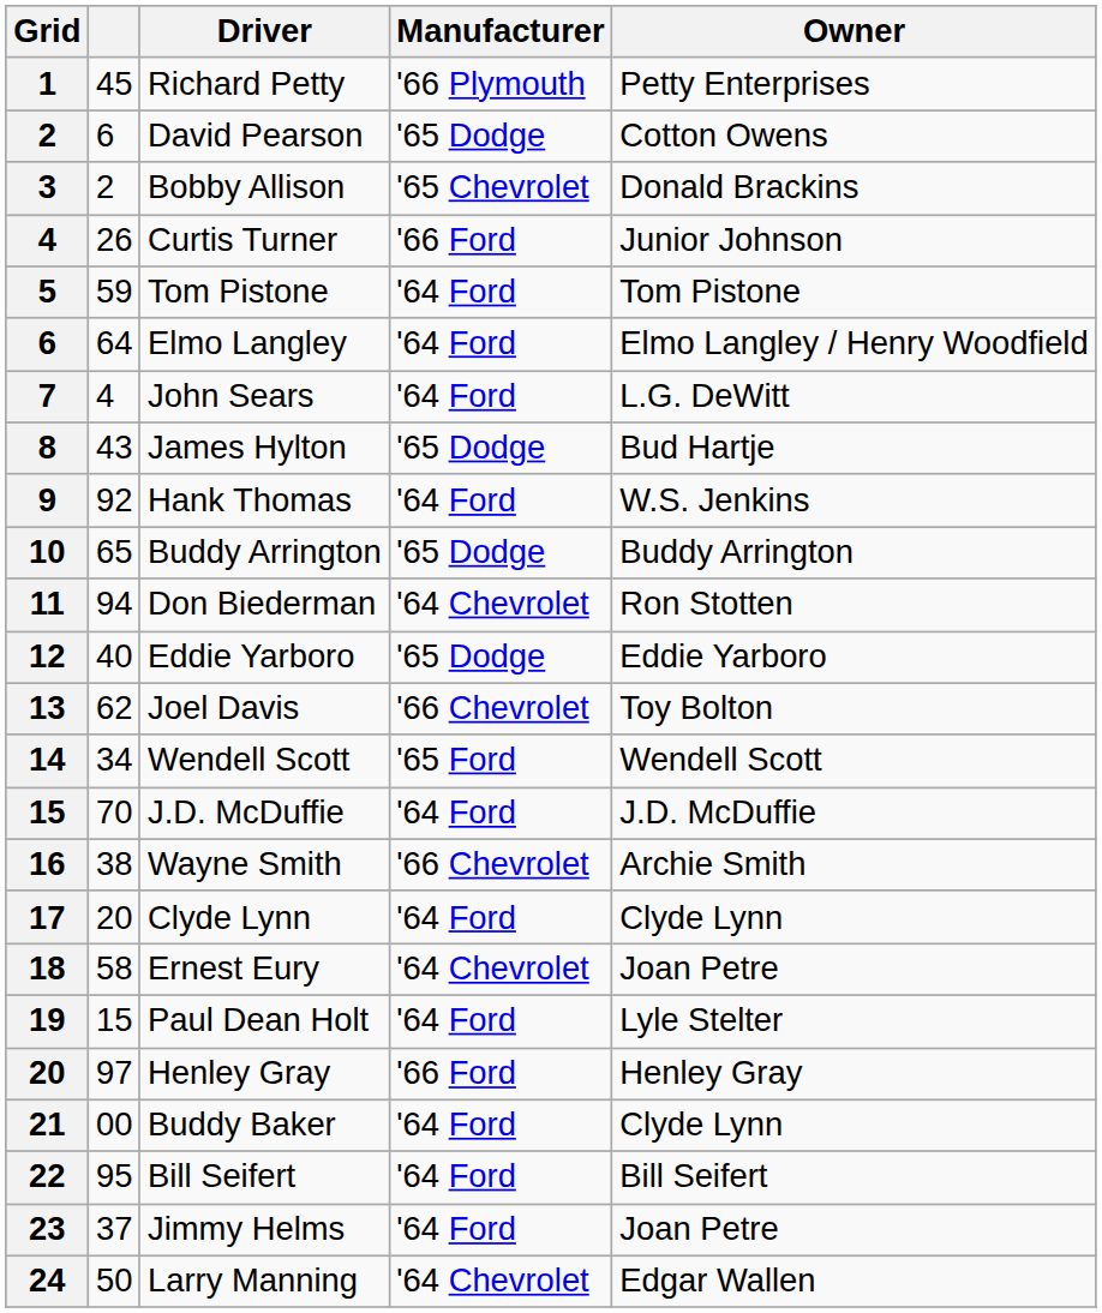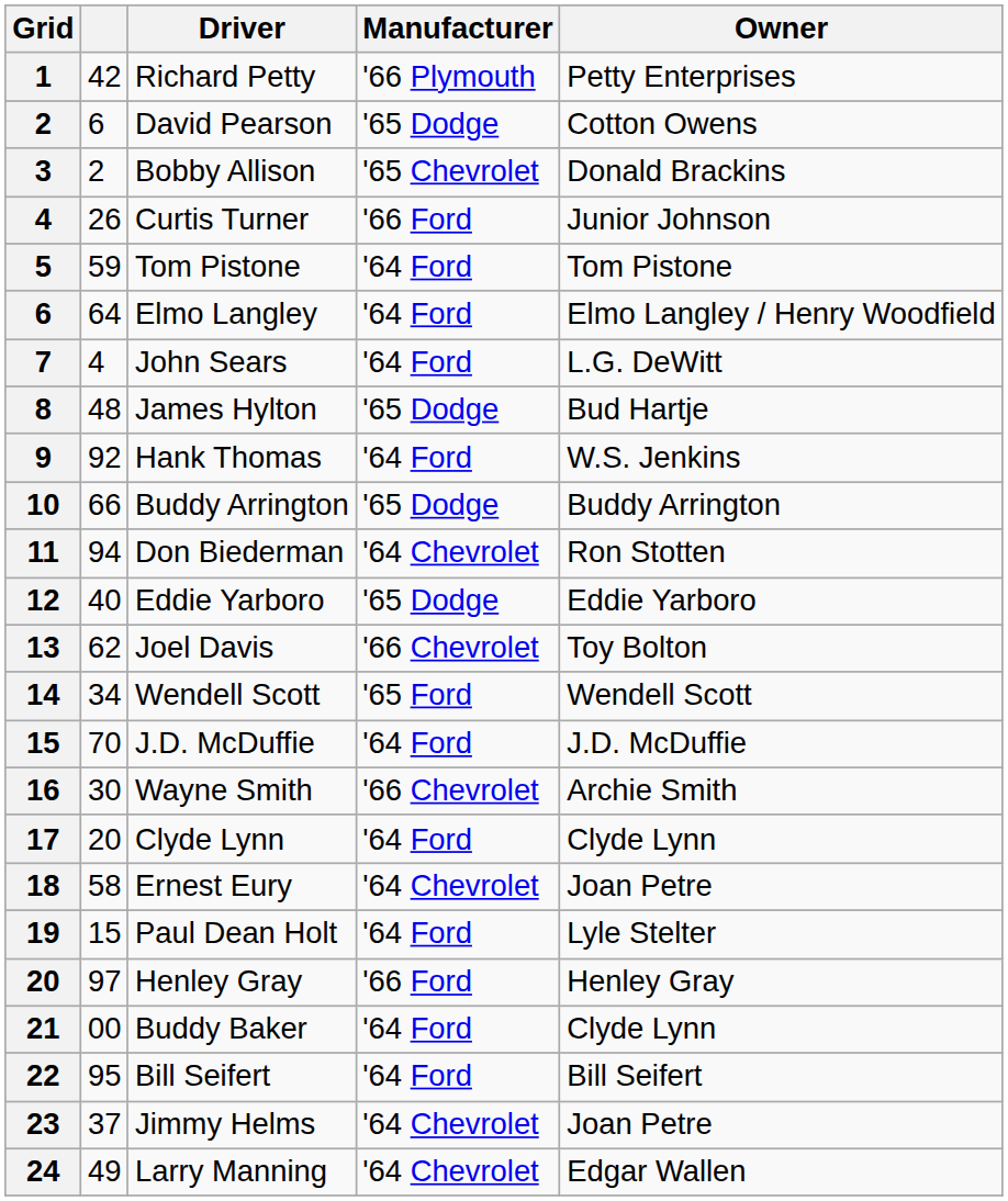1 | column 2: 45 -> 42
8 | column 2: 43 -> 48
10 | column 2: 65 -> 66
16 | column 2: 38 -> 30
23 | Manufacturer: '64 Ford -> '64 Chevrolet
24 | column 2: 50 -> 49
